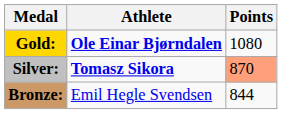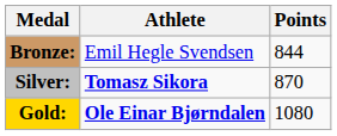rows swapped: Gold: <-> Bronze:
Silver: | Points: lightsalmon background -> no background
